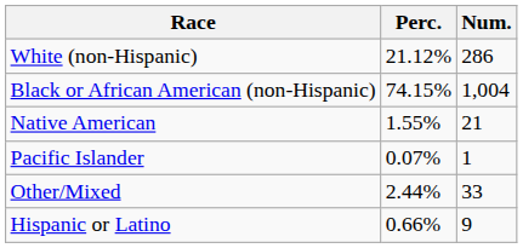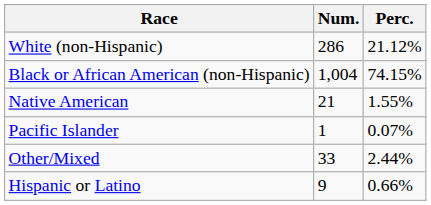columns swapped: Num. <-> Perc.
